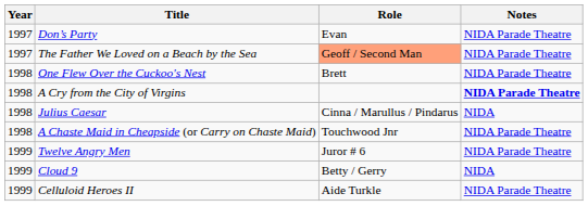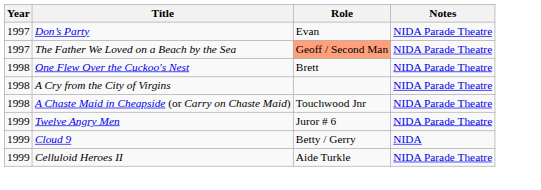A Cry from the City of Virgins | Notes: bold -> normal
- row: 1998 | Julius Caesar | Cinna / Marullus / Pindarus | NIDA
